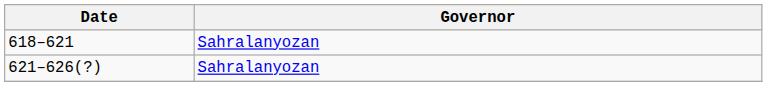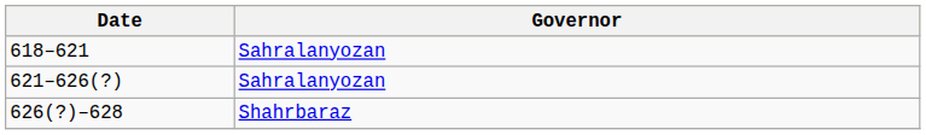+ row: 626(?)–628 | Shahrbaraz
